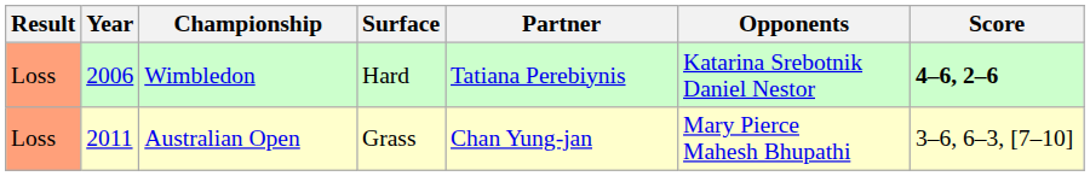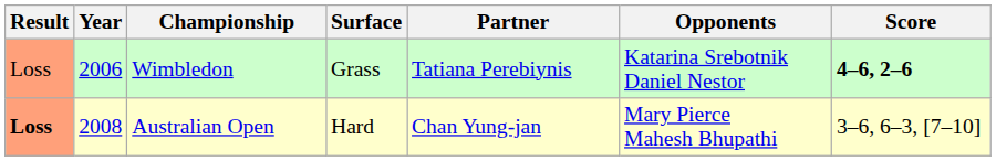Wimbledon | Surface: Hard -> Grass
Australian Open | Result: normal -> bold
Australian Open | Year: 2011 -> 2008
Australian Open | Surface: Grass -> Hard
